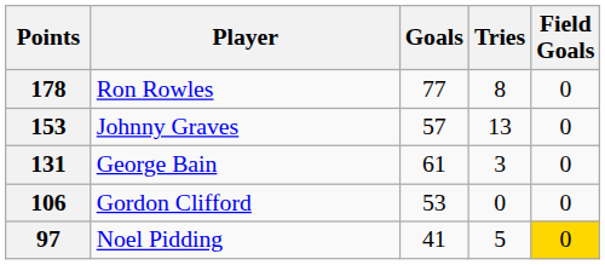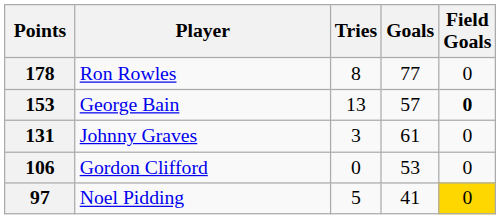columns swapped: Tries <-> Goals
153 | Player: Johnny Graves -> George Bain
153 | Field Goals: normal -> bold
131 | Player: George Bain -> Johnny Graves
